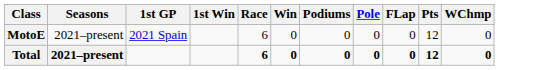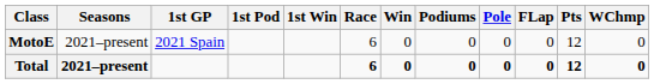+ column: 1st Pod
